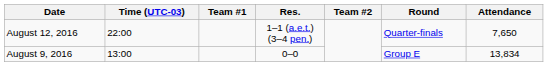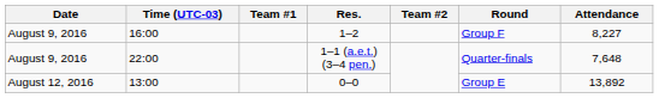+ row: August 9, 2016 | 16:00 | 1–2 | Group F | 8,227
22:00 | Date: August 12, 2016 -> August 9, 2016
22:00 | Attendance: 7,650 -> 7,648
13:00 | Date: August 9, 2016 -> August 12, 2016
13:00 | Attendance: 13,834 -> 13,892
